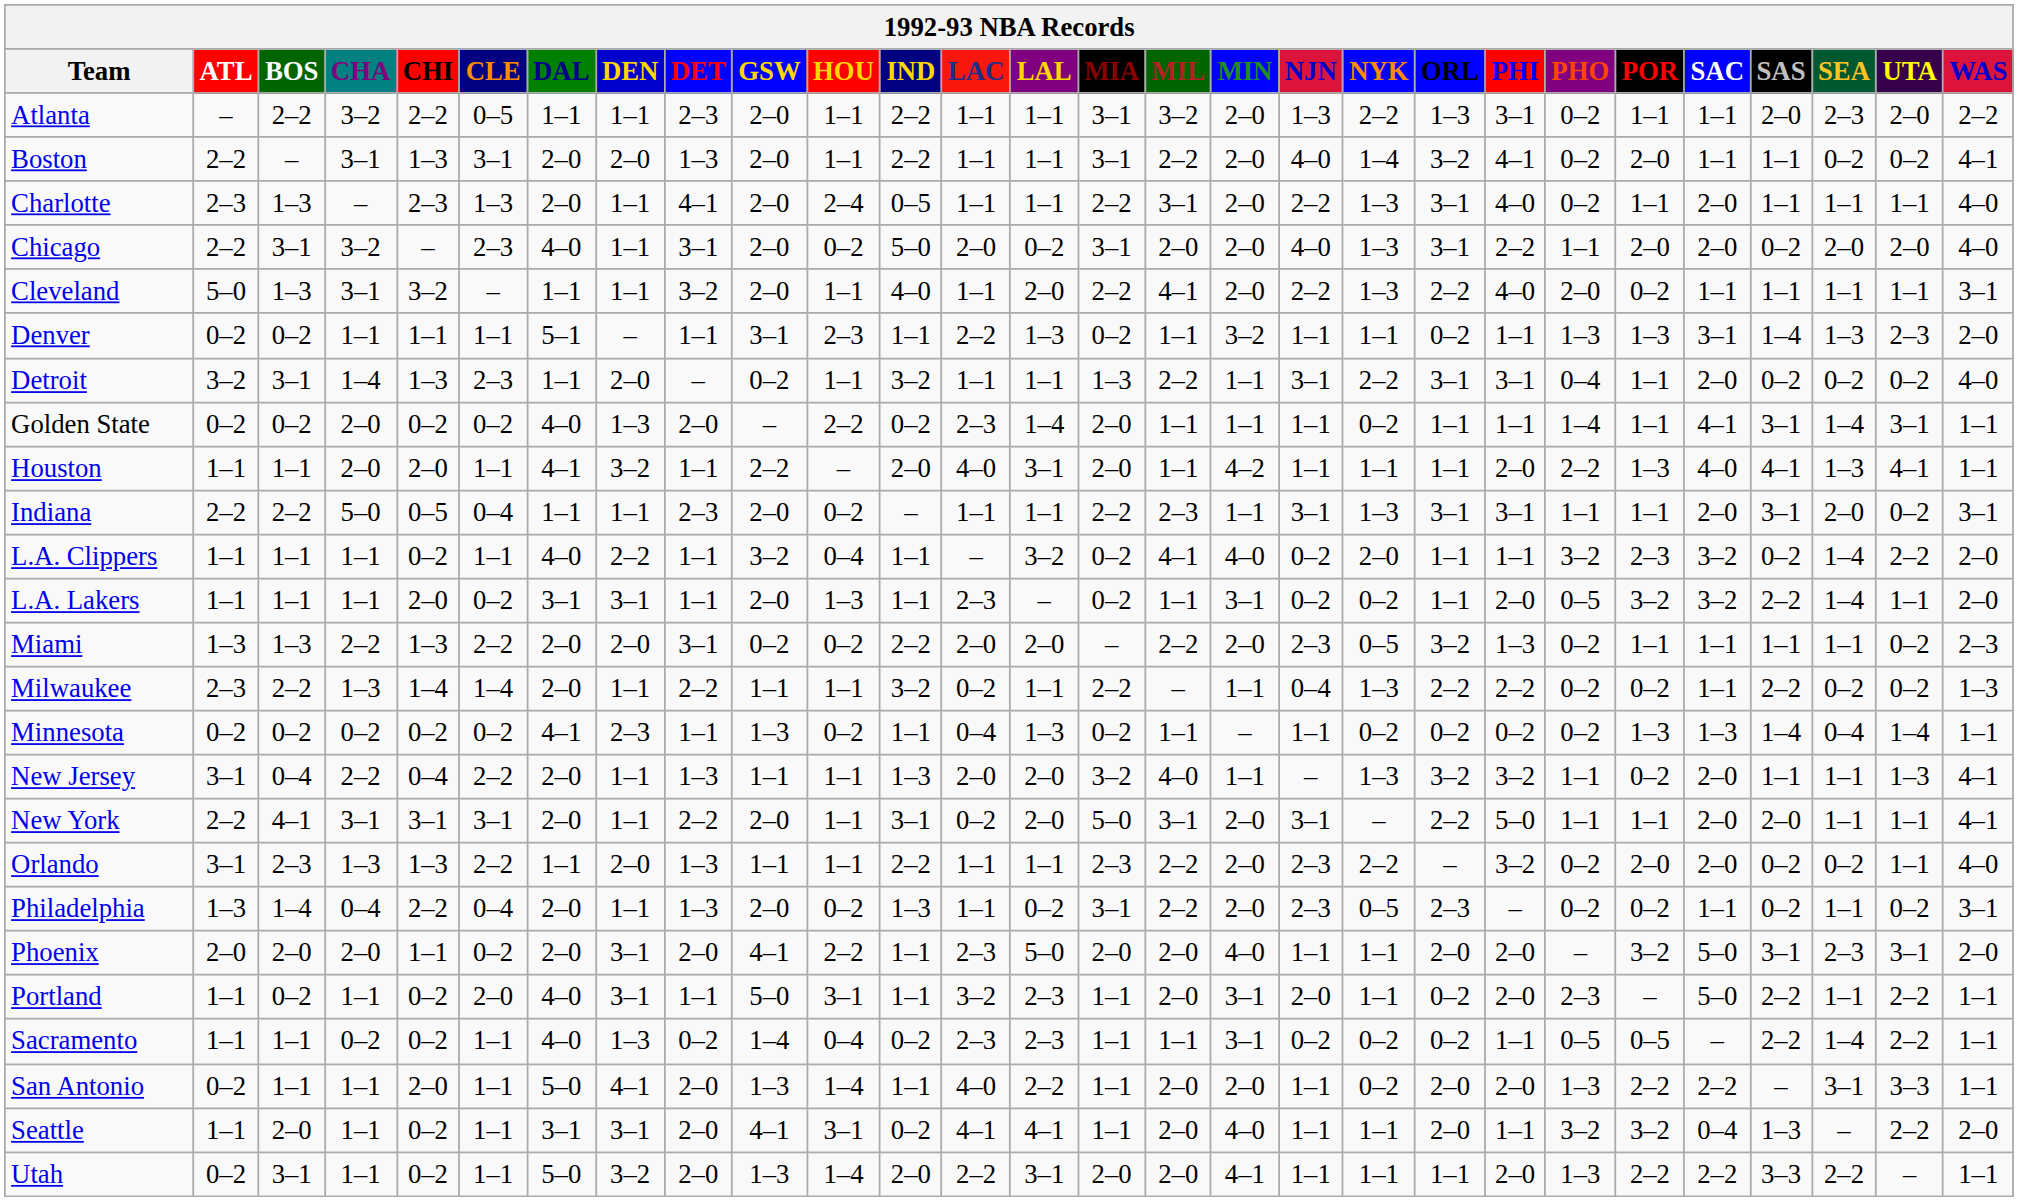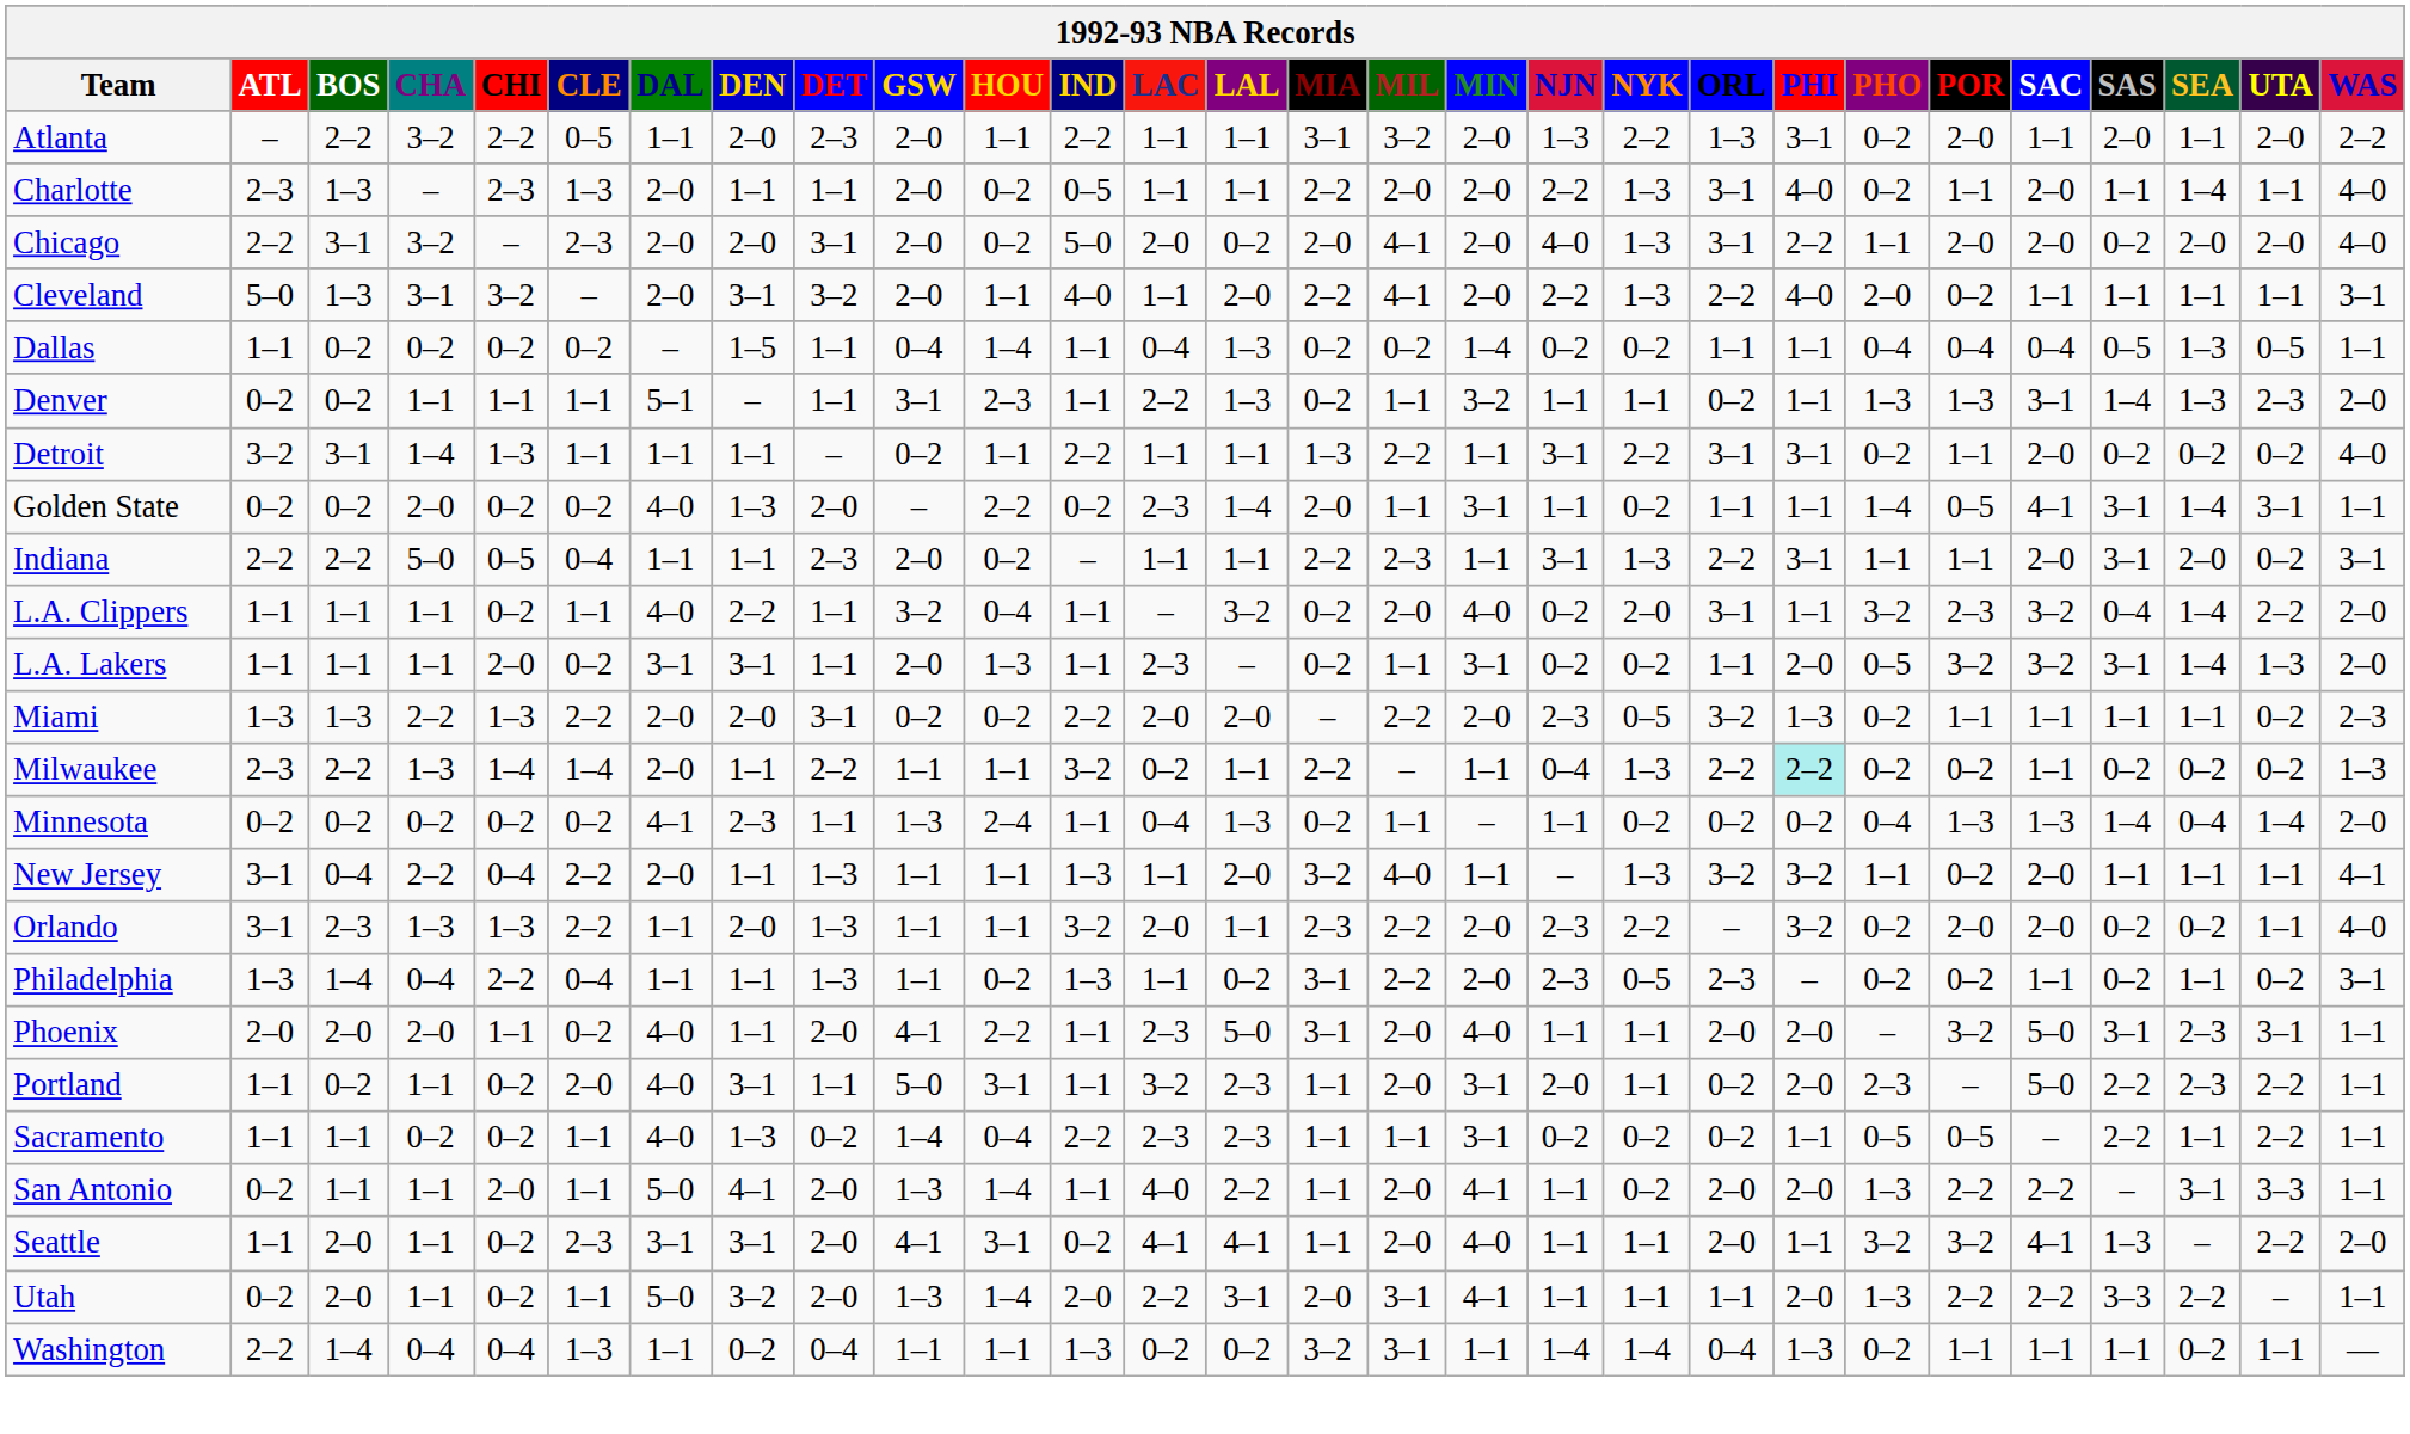Atlanta | DEN: 1–1 -> 2–0
Atlanta | POR: 1–1 -> 2–0
Atlanta | SEA: 2–3 -> 1–1
- row: Boston | 2–2 | – | 3–1 | 1–3 | 3–1 | 2–0 | 2–0 | 1–3 | 2–0 | 1–1 | 2–2 | 1–1 | 1–1 | 3–1 | 2–2 | 2–0 | 4–0 | 1–4 | 3–2 | 4–1 | 0–2 | 2–0 | 1–1 | 1–1 | 0–2 | 0–2 | 4–1
Charlotte | DET: 4–1 -> 1–1
Charlotte | HOU: 2–4 -> 0–2
Charlotte | MIL: 3–1 -> 2–0
Charlotte | SEA: 1–1 -> 1–4
Chicago | DAL: 4–0 -> 2–0
Chicago | DEN: 1–1 -> 2–0
Chicago | MIA: 3–1 -> 2–0
Chicago | MIL: 2–0 -> 4–1
Cleveland | DAL: 1–1 -> 2–0
Cleveland | DEN: 1–1 -> 3–1
+ row: Dallas | 1–1 | 0–2 | 0–2 | 0–2 | 0–2 | – | 1–5 | 1–1 | 0–4 | 1–4 | 1–1 | 0–4 | 1–3 | 0–2 | 0–2 | 1–4 | 0–2 | 0–2 | 1–1 | 1–1 | 0–4 | 0–4 | 0–4 | 0–5 | 1–3 | 0–5 | 1–1
Detroit | CLE: 2–3 -> 1–1
Detroit | DEN: 2–0 -> 1–1
Detroit | IND: 3–2 -> 2–2
Detroit | PHO: 0–4 -> 0–2
Golden State | MIN: 1–1 -> 3–1
Golden State | POR: 1–1 -> 0–5
- row: Houston | 1–1 | 1–1 | 2–0 | 2–0 | 1–1 | 4–1 | 3–2 | 1–1 | 2–2 | – | 2–0 | 4–0 | 3–1 | 2–0 | 1–1 | 4–2 | 1–1 | 1–1 | 1–1 | 2–0 | 2–2 | 1–3 | 4–0 | 4–1 | 1–3 | 4–1 | 1–1
Indiana | ORL: 3–1 -> 2–2
L.A. Clippers | MIL: 4–1 -> 2–0
L.A. Clippers | ORL: 1–1 -> 3–1
L.A. Clippers | SAS: 0–2 -> 0–4
L.A. Lakers | SAS: 2–2 -> 3–1
L.A. Lakers | UTA: 1–1 -> 1–3
Milwaukee | PHI: no background -> paleturquoise background
Milwaukee | SAS: 2–2 -> 0–2
Minnesota | HOU: 0–2 -> 2–4
Minnesota | PHO: 0–2 -> 0–4
Minnesota | WAS: 1–1 -> 2–0
New Jersey | LAC: 2–0 -> 1–1
New Jersey | UTA: 1–3 -> 1–1
- row: New York | 2–2 | 4–1 | 3–1 | 3–1 | 3–1 | 2–0 | 1–1 | 2–2 | 2–0 | 1–1 | 3–1 | 0–2 | 2–0 | 5–0 | 3–1 | 2–0 | 3–1 | – | 2–2 | 5–0 | 1–1 | 1–1 | 2–0 | 2–0 | 1–1 | 1–1 | 4–1
Orlando | IND: 2–2 -> 3–2
Orlando | LAC: 1–1 -> 2–0
Philadelphia | DAL: 2–0 -> 1–1
Philadelphia | GSW: 2–0 -> 1–1
Phoenix | DAL: 2–0 -> 4–0
Phoenix | DEN: 3–1 -> 1–1
Phoenix | MIA: 2–0 -> 3–1
Phoenix | WAS: 2–0 -> 1–1
Portland | SEA: 1–1 -> 2–3
Sacramento | IND: 0–2 -> 2–2
Sacramento | SEA: 1–4 -> 1–1
San Antonio | MIN: 2–0 -> 4–1
Seattle | CLE: 1–1 -> 2–3
Seattle | SAC: 0–4 -> 4–1
Utah | BOS: 3–1 -> 2–0
Utah | MIL: 2–0 -> 3–1
+ row: Washington | 2–2 | 1–4 | 0–4 | 0–4 | 1–3 | 1–1 | 0–2 | 0–4 | 1–1 | 1–1 | 1–3 | 0–2 | 0–2 | 3–2 | 3–1 | 1–1 | 1–4 | 1–4 | 0–4 | 1–3 | 0–2 | 1–1 | 1–1 | 1–1 | 0–2 | 1–1 | —
